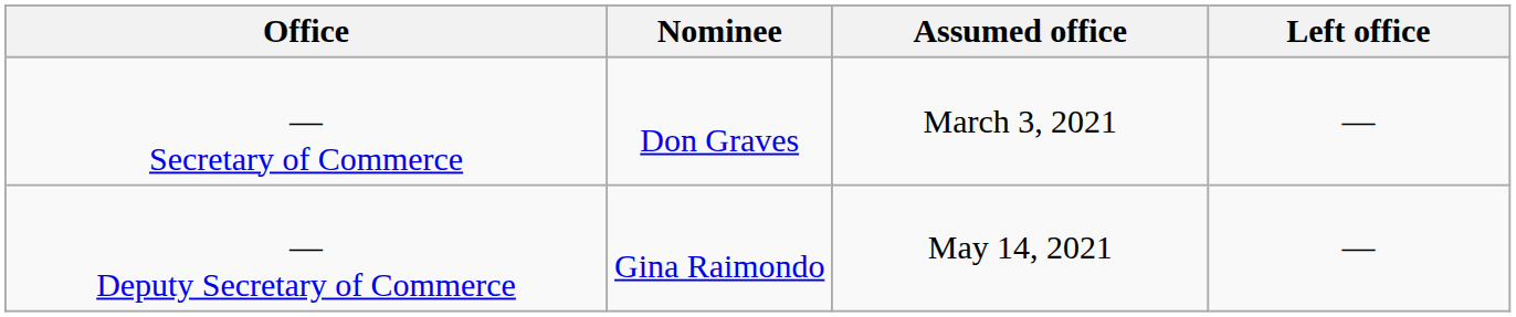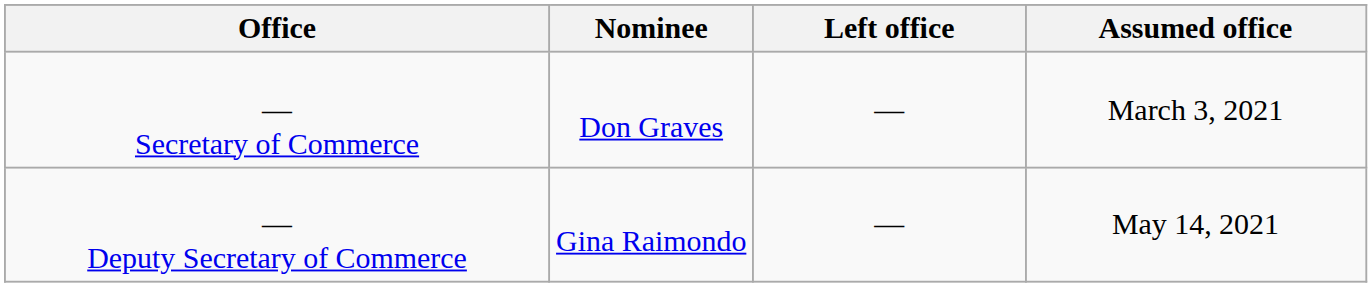columns swapped: Assumed office <-> Left office
